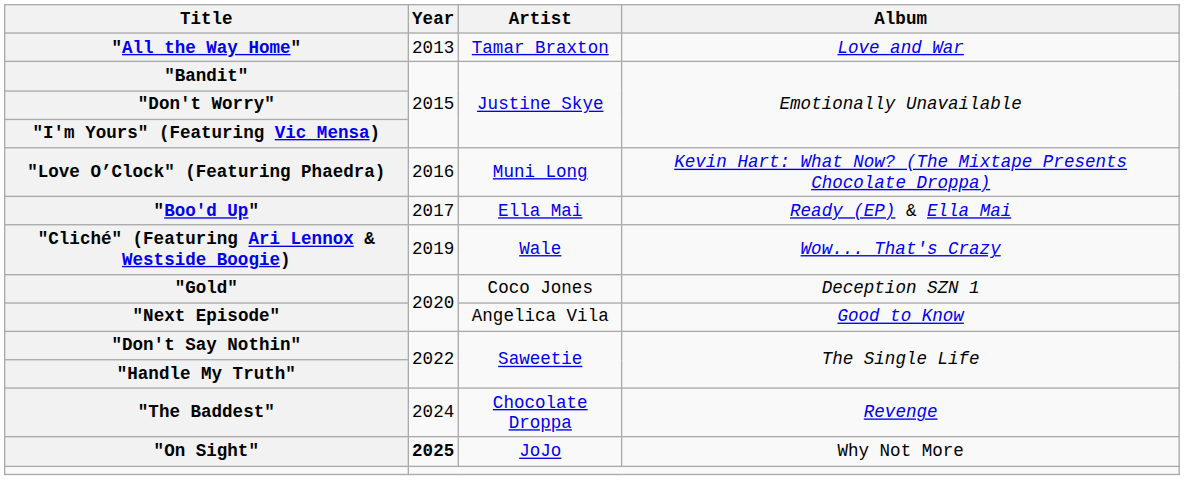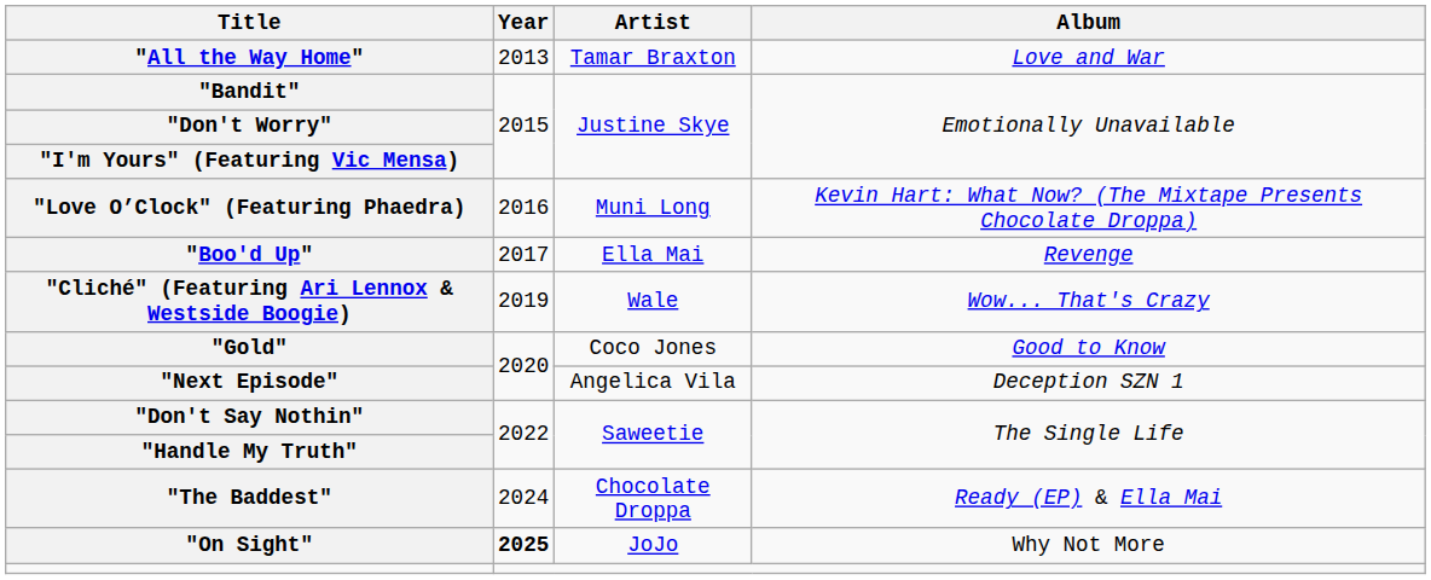"Boo'd Up" | Album: Ready (EP) & Ella Mai -> Revenge
"Gold" | Album: Deception SZN 1 -> Good to Know
"Next Episode" | Album: Good to Know -> Deception SZN 1
"The Baddest" | Album: Revenge -> Ready (EP) & Ella Mai
